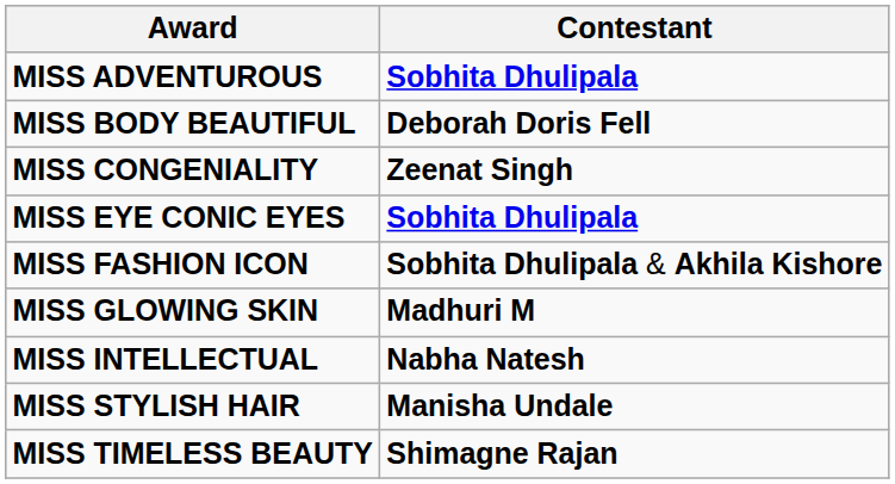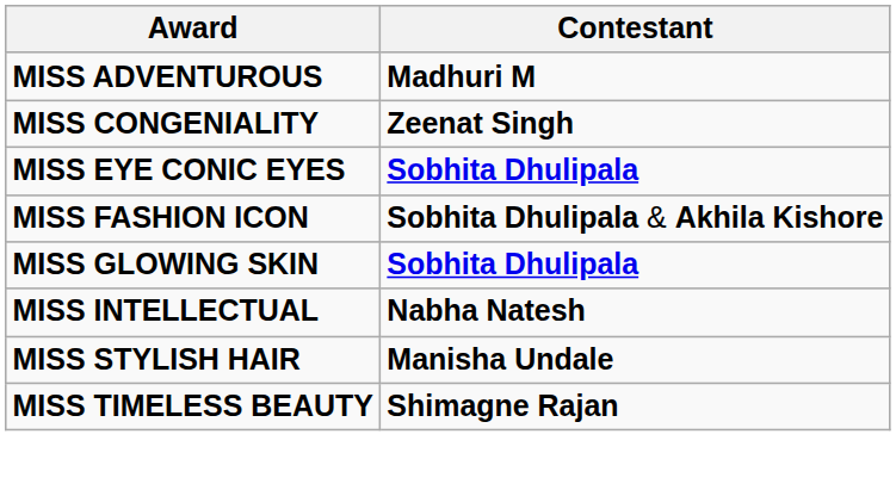MISS ADVENTUROUS | Contestant: Sobhita Dhulipala -> Madhuri M
- row: MISS BODY BEAUTIFUL | Deborah Doris Fell
MISS GLOWING SKIN | Contestant: Madhuri M -> Sobhita Dhulipala
